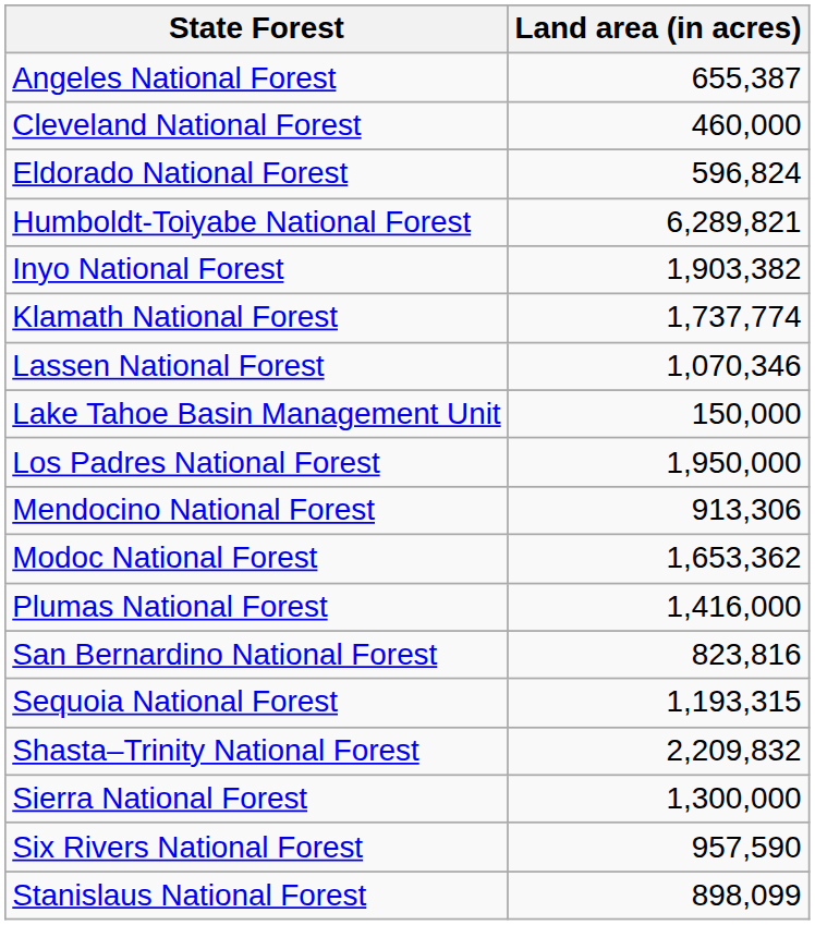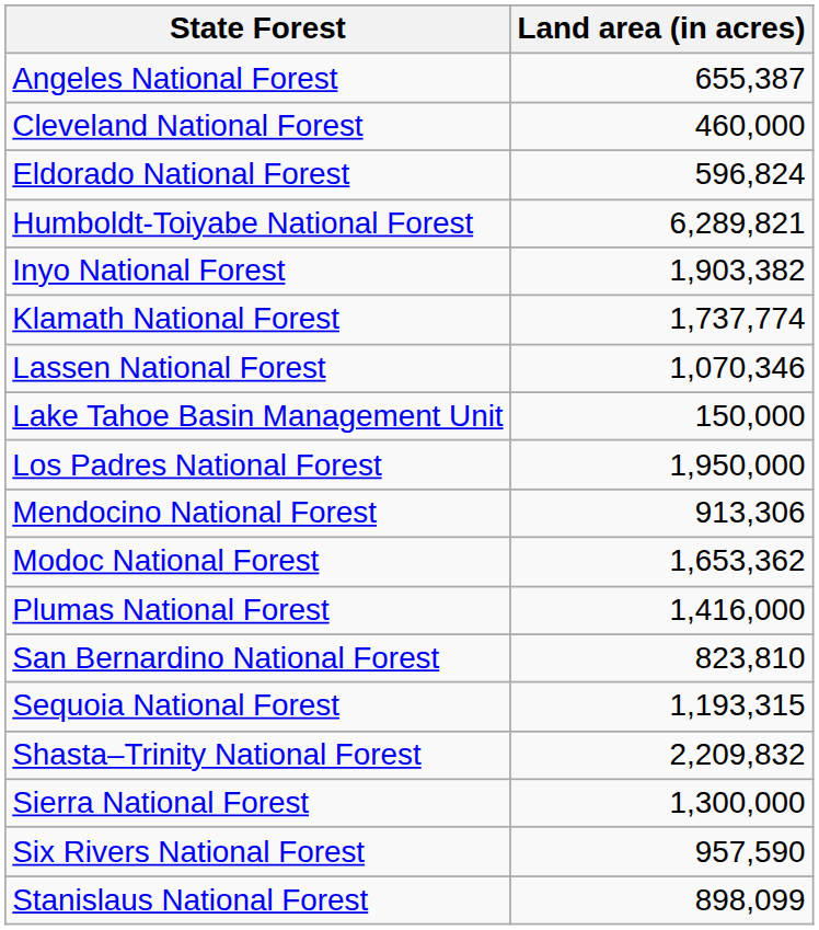San Bernardino National Forest | Land area (in acres): 823,816 -> 823,810
